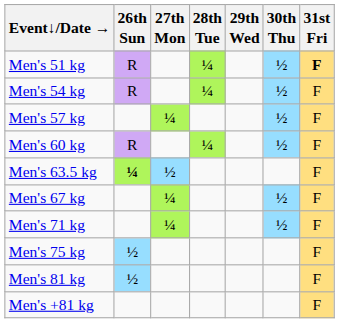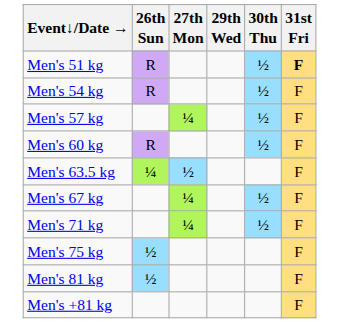- column: 28th Tue | ¼ | ¼ | ¼
Men's 63.5 kg | 26th Sun: bold -> normal
